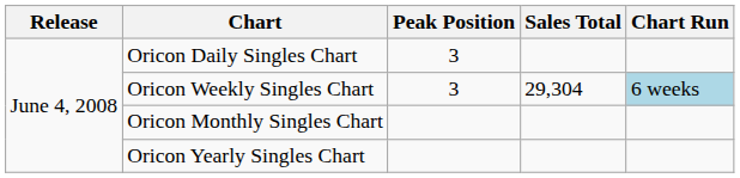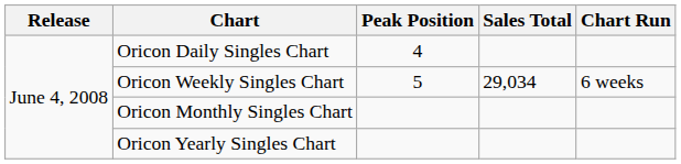Oricon Daily Singles Chart | Peak Position: 3 -> 4
Oricon Weekly Singles Chart | Peak Position: 3 -> 5
Oricon Weekly Singles Chart | Sales Total: 29,304 -> 29,034
Oricon Weekly Singles Chart | Chart Run: lightblue background -> no background
